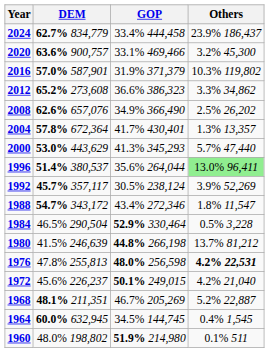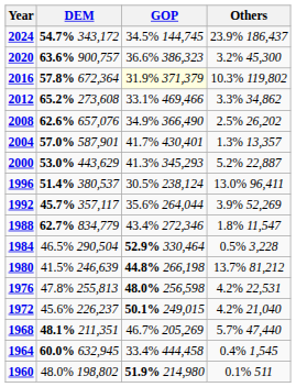2024 | DEM: 62.7% 834,779 -> 54.7% 343,172
2024 | GOP: 33.4% 444,458 -> 34.5% 144,745
2020 | GOP: 33.1% 469,466 -> 36.6% 386,323
2016 | DEM: 57.0% 587,901 -> 57.8% 672,364
2016 | GOP: no background -> lightyellow background
2012 | GOP: 36.6% 386,323 -> 33.1% 469,466
2004 | DEM: 57.8% 672,364 -> 57.0% 587,901
2000 | Others: 5.7% 47,440 -> 5.2% 22,887
1996 | GOP: 35.6% 264,044 -> 30.5% 238,124
1996 | Others: lightgreen background -> no background
1992 | GOP: 30.5% 238,124 -> 35.6% 264,044
1988 | DEM: 54.7% 343,172 -> 62.7% 834,779
1976 | Others: bold -> normal
1968 | Others: 5.2% 22,887 -> 5.7% 47,440
1964 | GOP: 34.5% 144,745 -> 33.4% 444,458
